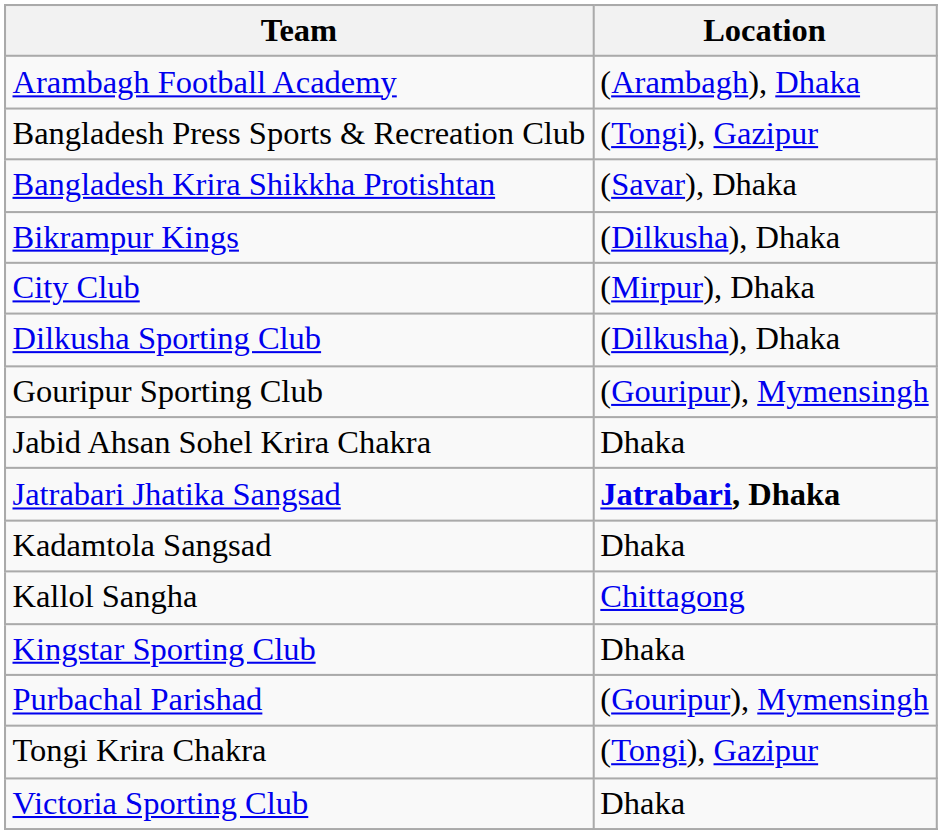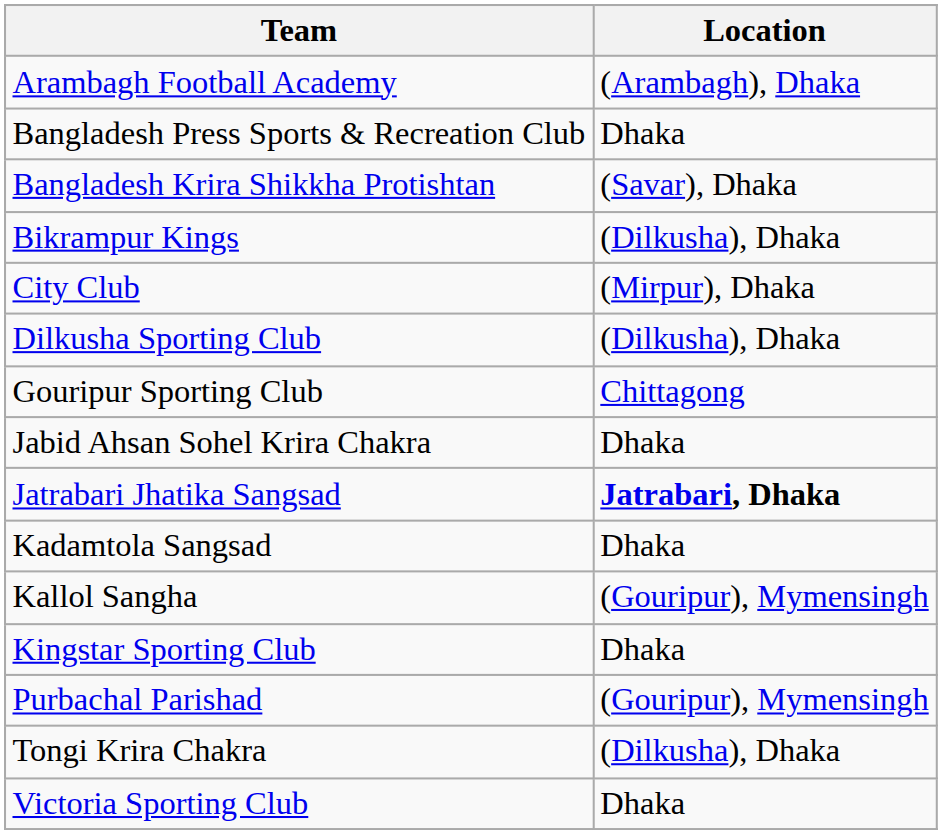Bangladesh Press Sports & Recreation Club | Location: (Tongi), Gazipur -> Dhaka
Gouripur Sporting Club | Location: (Gouripur), Mymensingh -> Chittagong
Kallol Sangha | Location: Chittagong -> (Gouripur), Mymensingh
Tongi Krira Chakra | Location: (Tongi), Gazipur -> (Dilkusha), Dhaka
